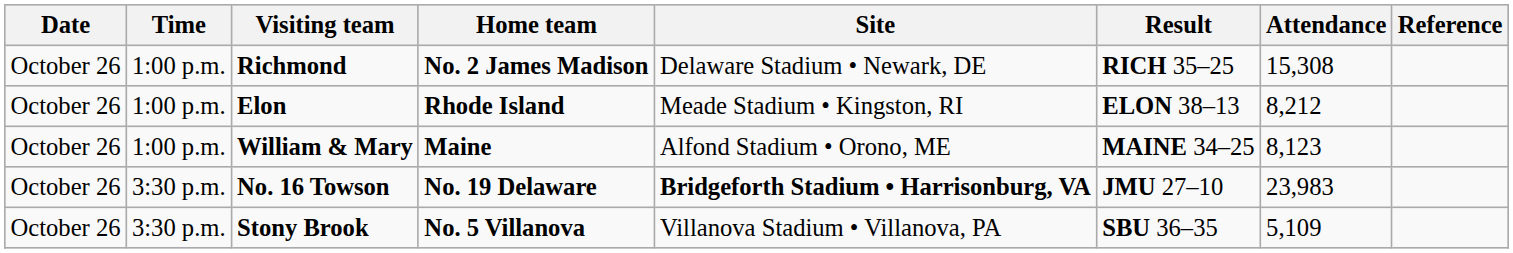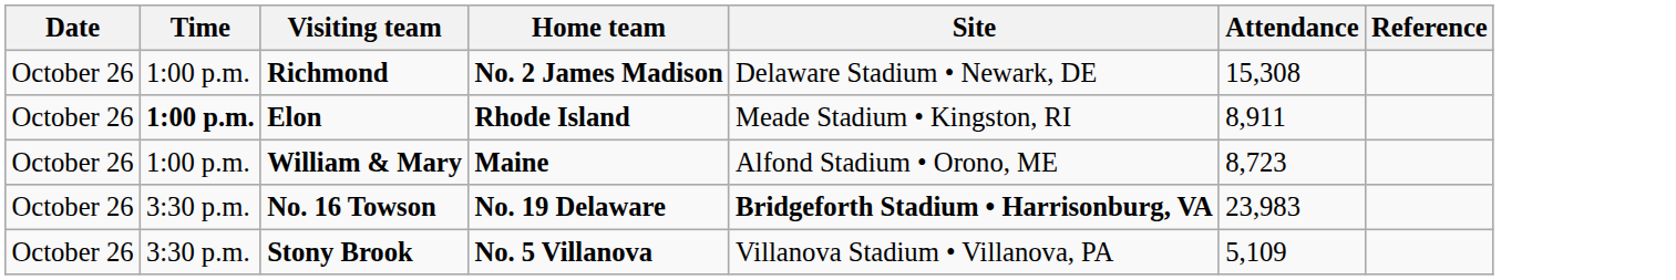- column: Result | RICH 35–25 | ELON 38–13 | MAINE 34–25 | JMU 27–10 | SBU 36–35
Elon | Time: normal -> bold
Elon | Attendance: 8,212 -> 8,911
William & Mary | Attendance: 8,123 -> 8,723
